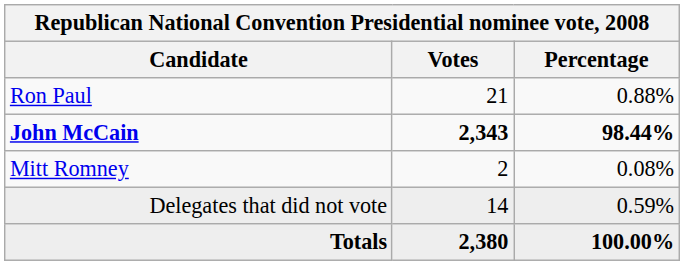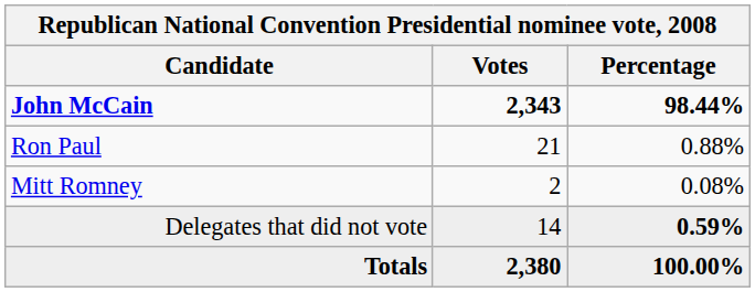rows swapped: John McCain <-> Ron Paul
Delegates that did not vote | Percentage: normal -> bold
